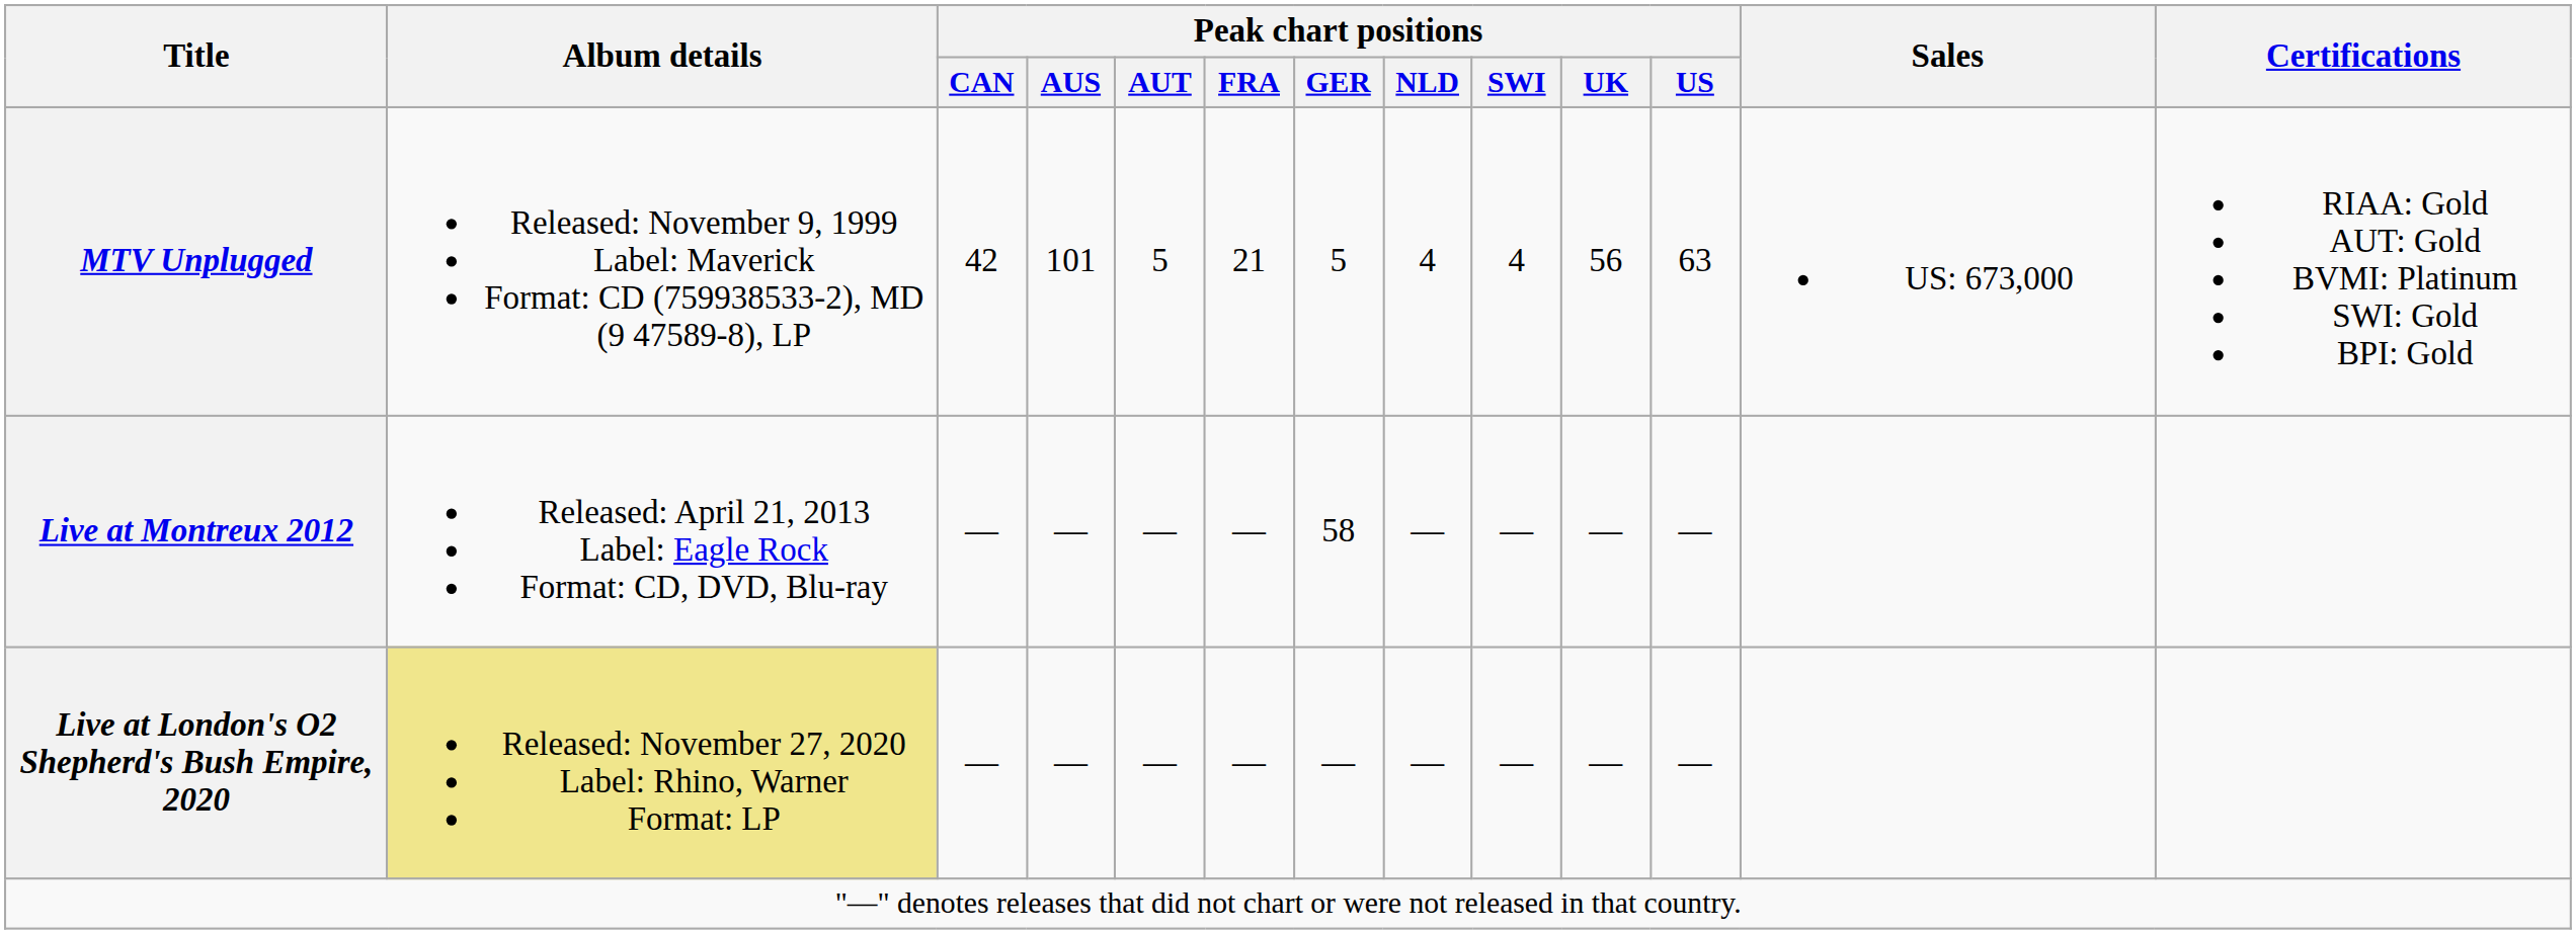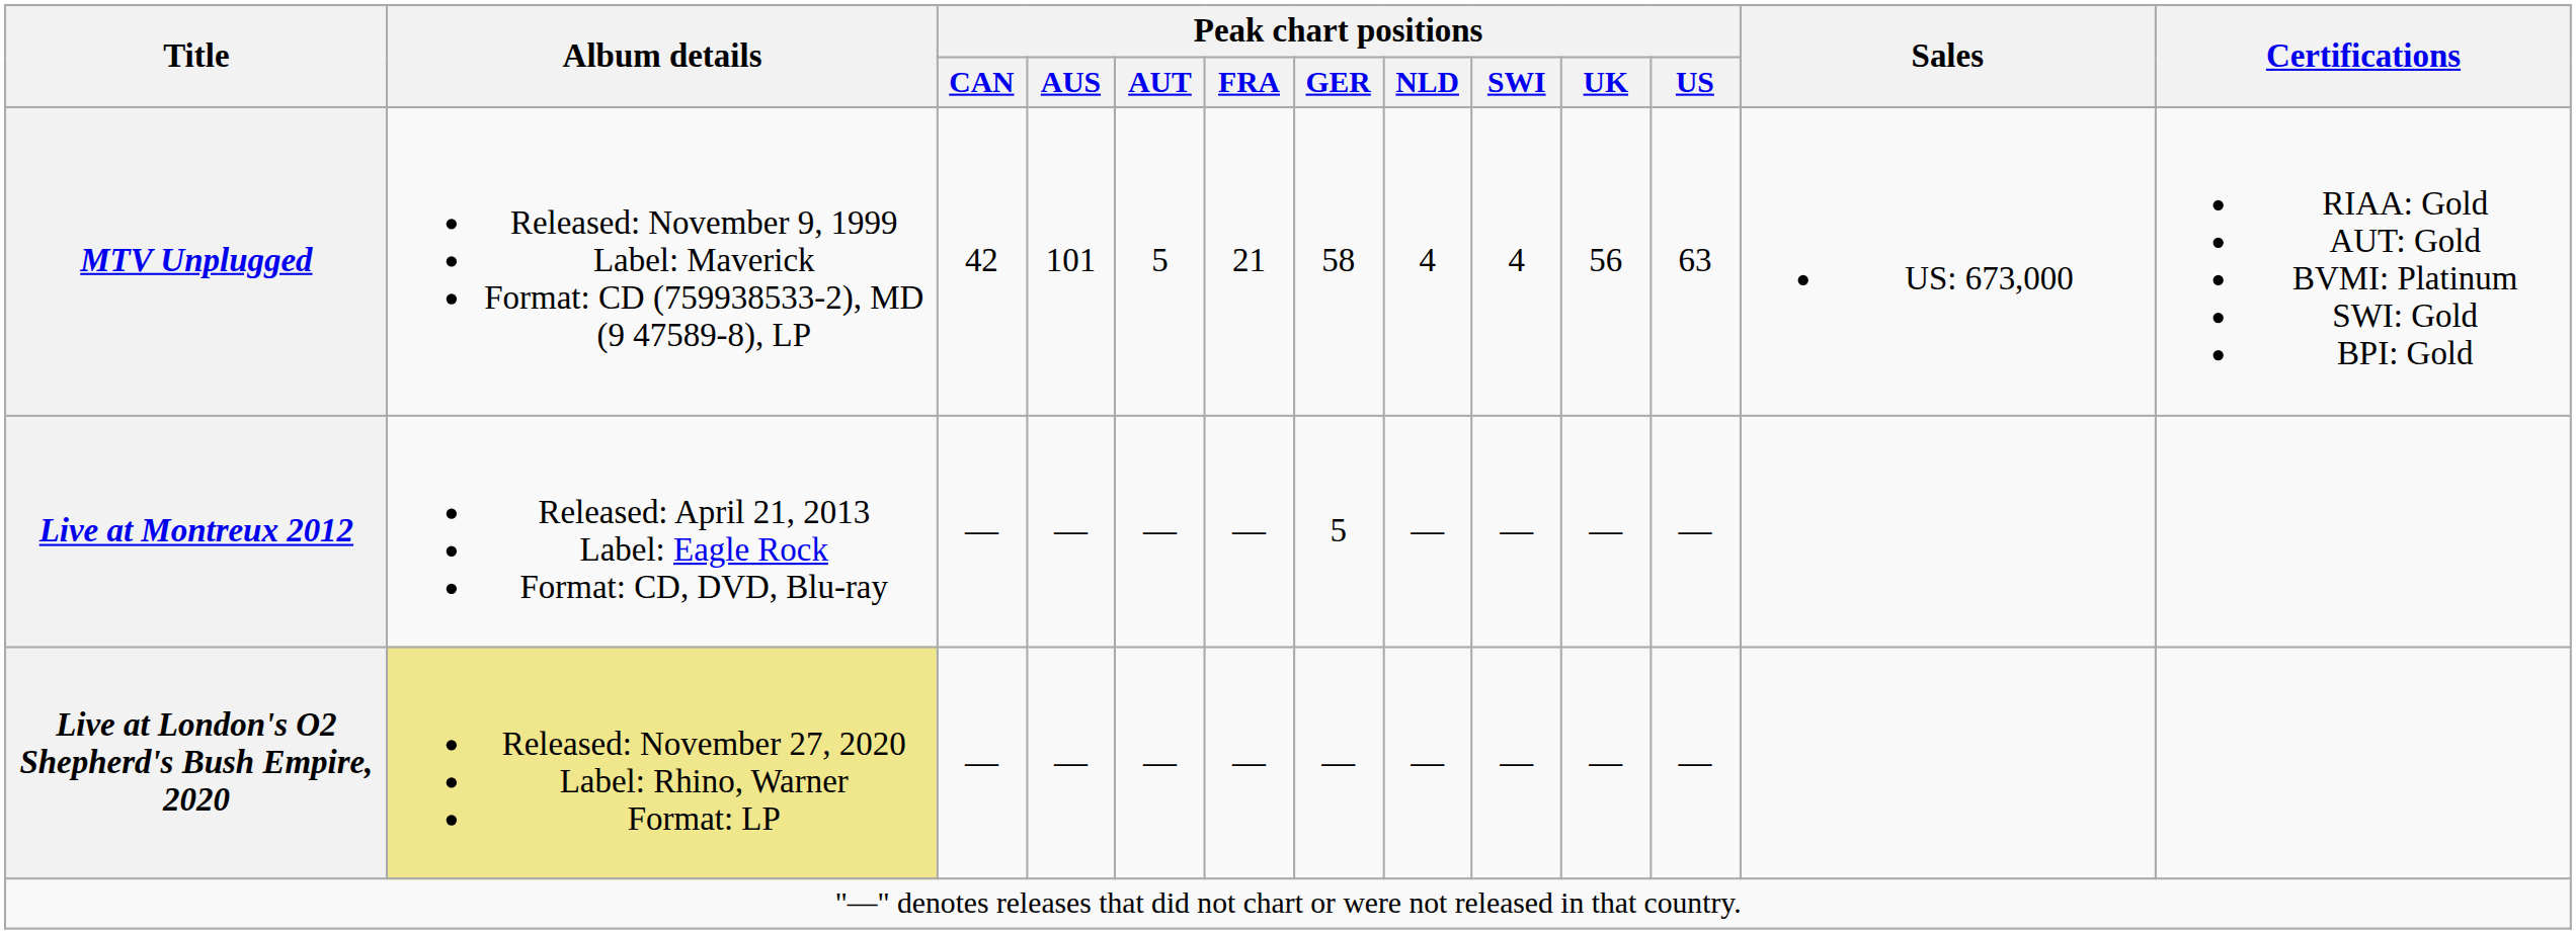MTV Unplugged | Peak chart positions / GER: 5 -> 58
Live at Montreux 2012 | Peak chart positions / GER: 58 -> 5
